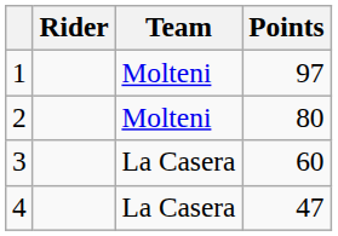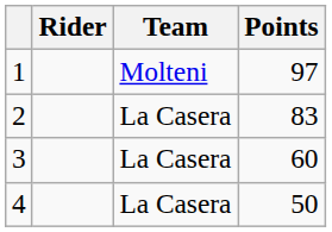2 | Team: Molteni -> La Casera
2 | Points: 80 -> 83
4 | Points: 47 -> 50
